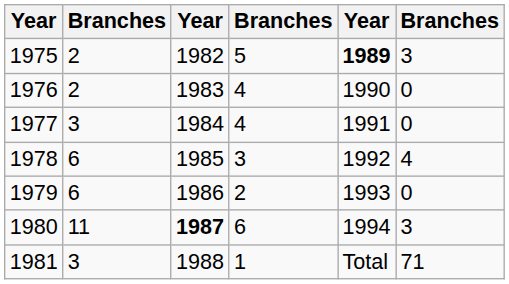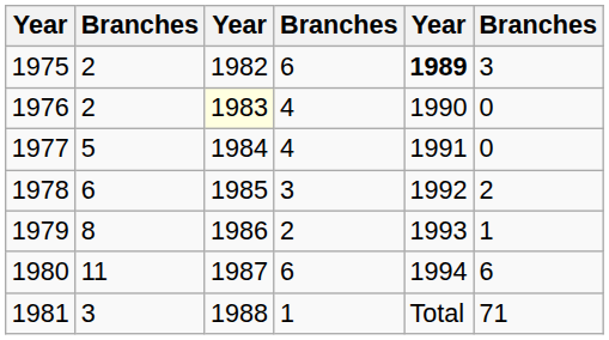1975 | column 4: 5 -> 6
1976 | column 3: no background -> lightyellow background
1977 | column 2: 3 -> 5
1978 | column 6: 4 -> 2
1979 | column 2: 6 -> 8
1979 | column 6: 0 -> 1
1980 | column 3: bold -> normal
1980 | column 6: 3 -> 6
